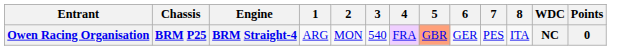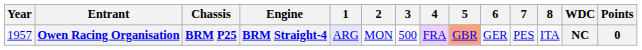+ column: Year | 1957
Owen Racing Organisation | 1: no background -> lavender background
Owen Racing Organisation | 3: 540 -> 500
